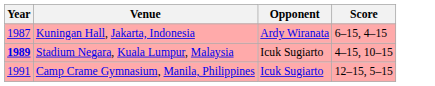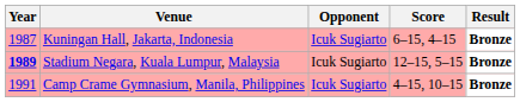+ column: Result | Bronze | Bronze | Bronze
Kuningan Hall, Jakarta, Indonesia | Opponent: Ardy Wiranata -> Icuk Sugiarto
Stadium Negara, Kuala Lumpur, Malaysia | Score: 4–15, 10–15 -> 12–15, 5–15
Camp Crame Gymnasium, Manila, Philippines | Score: 12–15, 5–15 -> 4–15, 10–15
